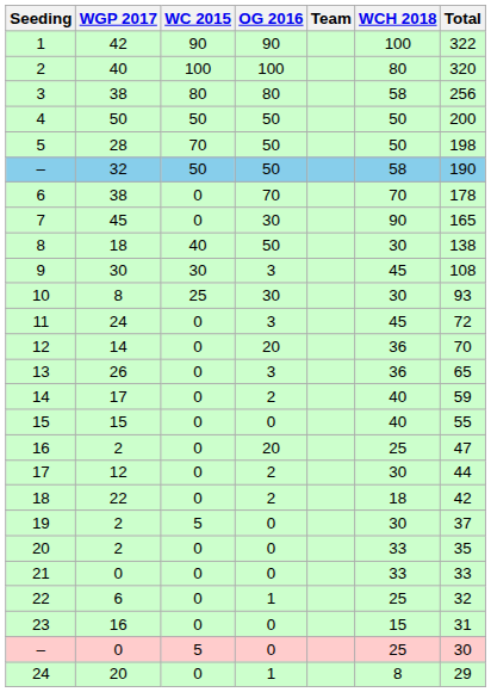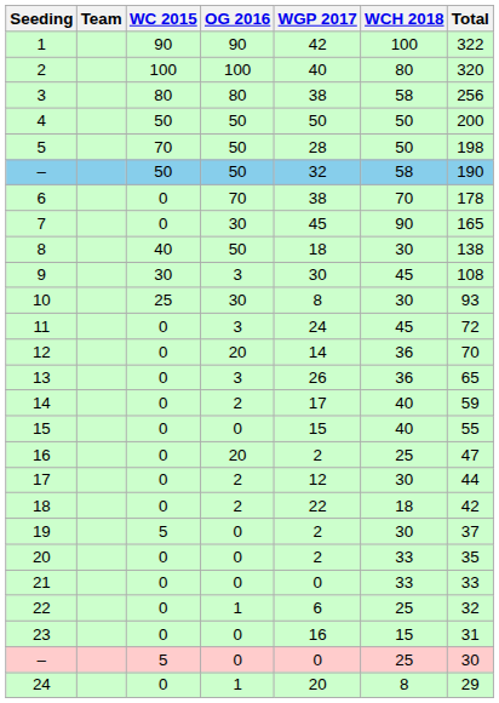columns swapped: Team <-> WGP 2017
